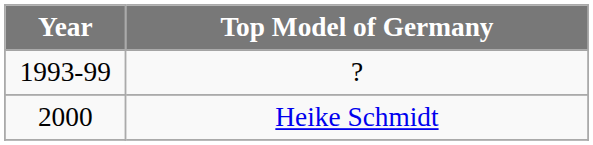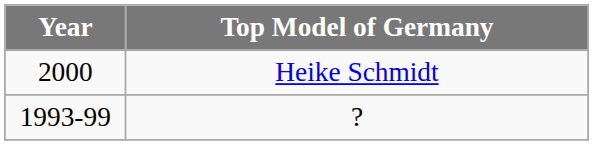rows swapped: ? <-> Heike Schmidt
